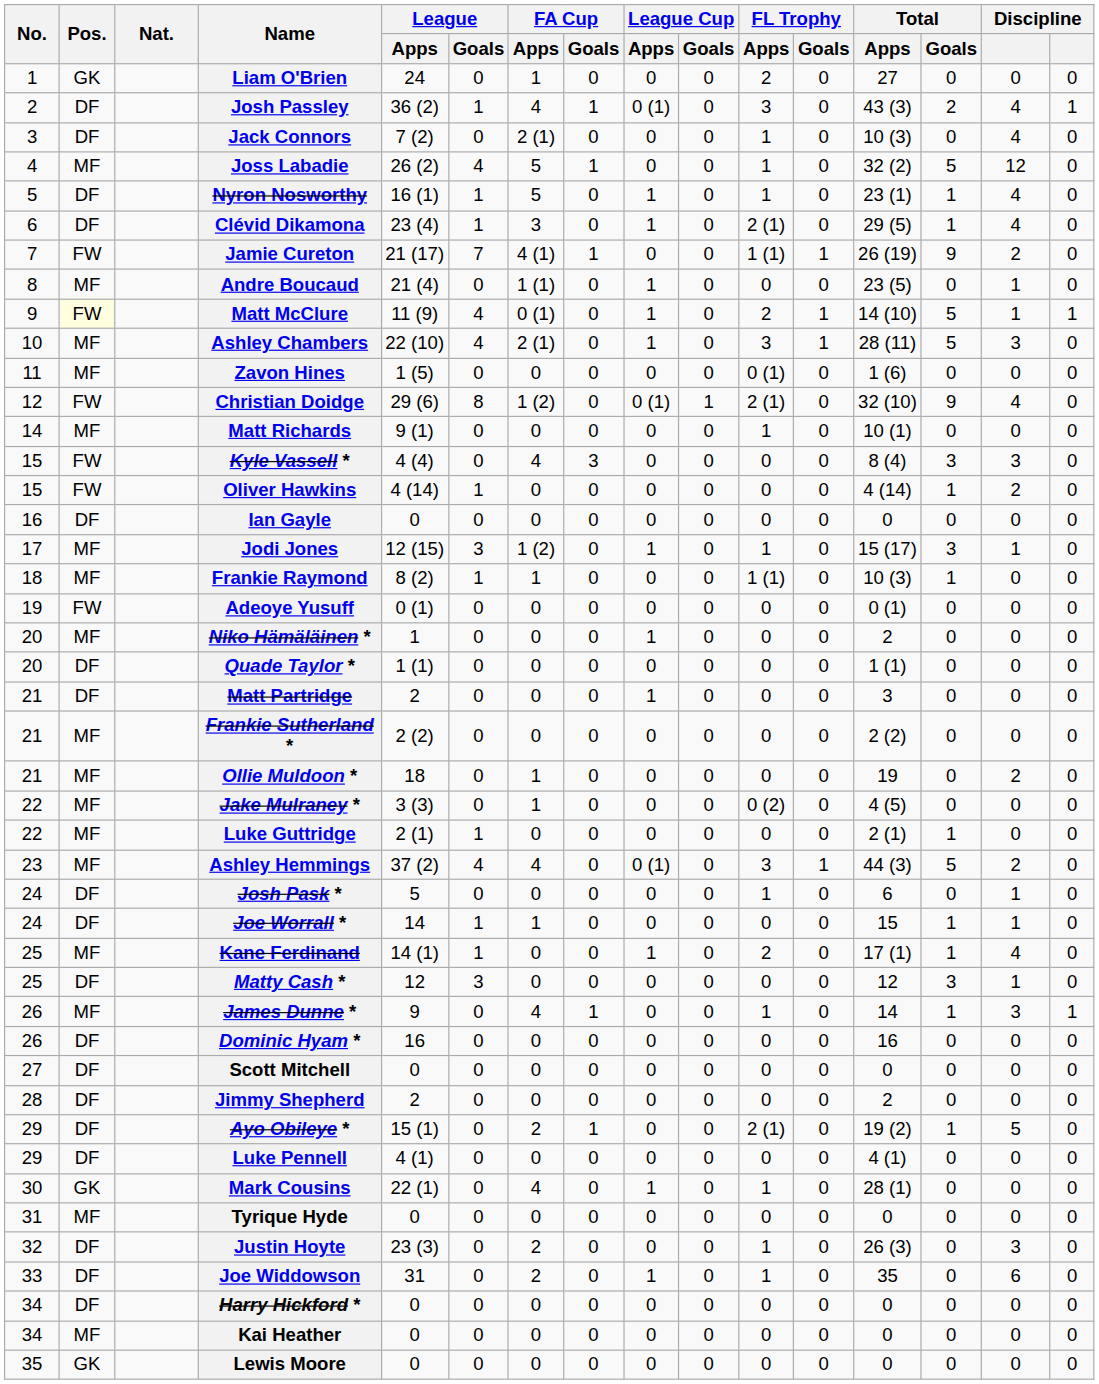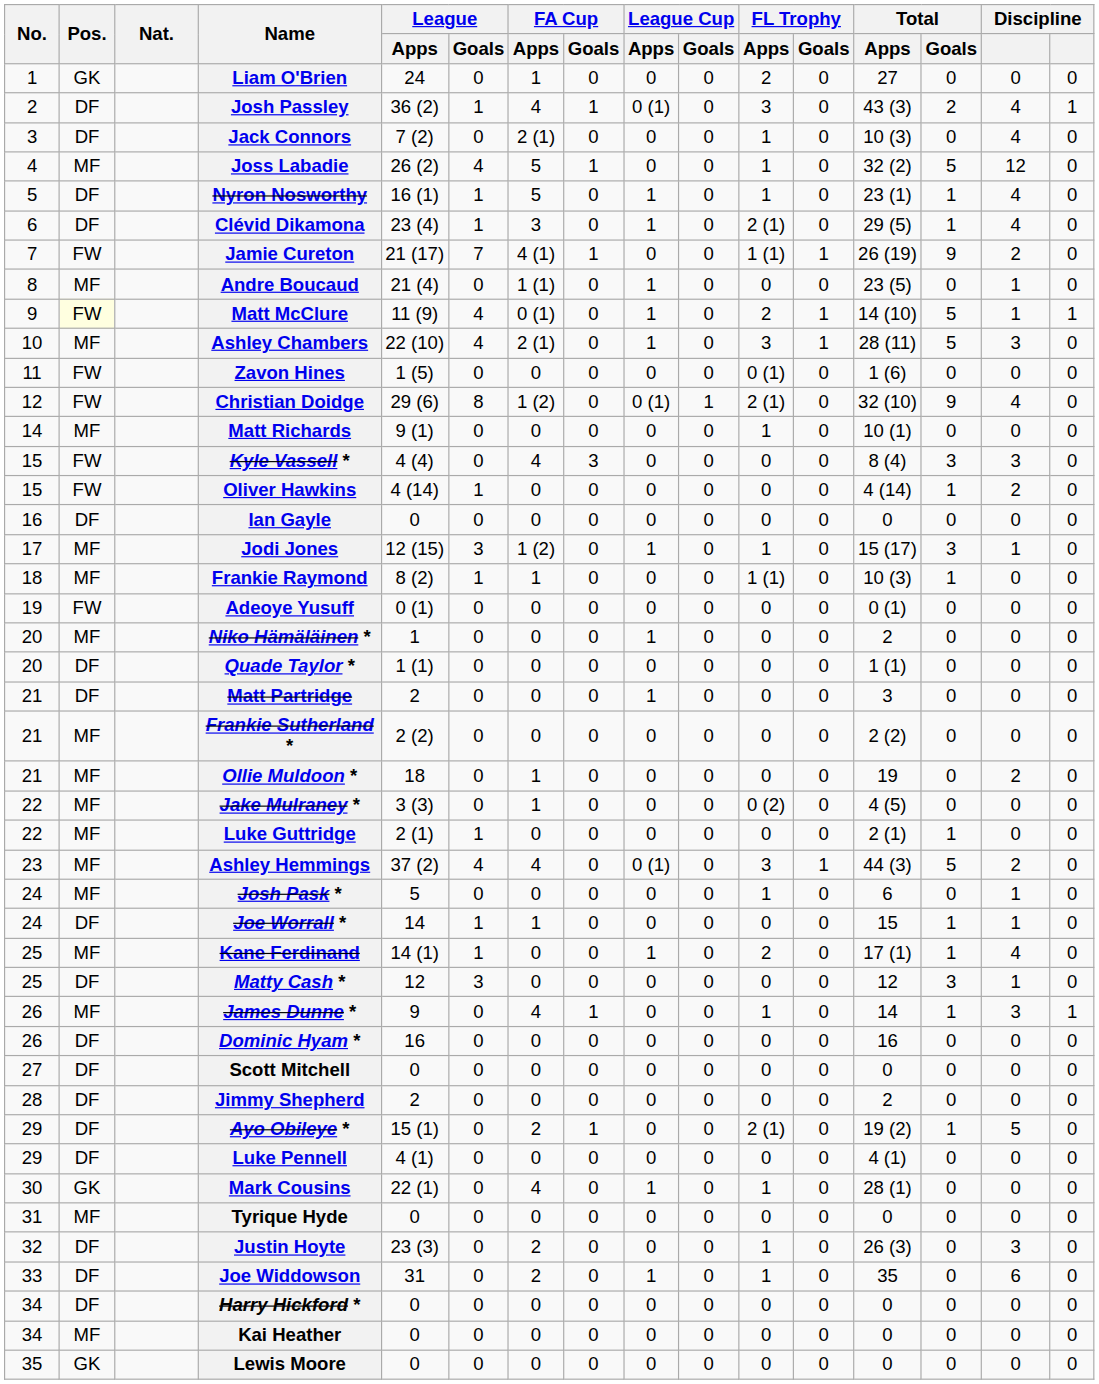Zavon Hines | Pos.: MF -> FW
Josh Pask * | Pos.: DF -> MF
